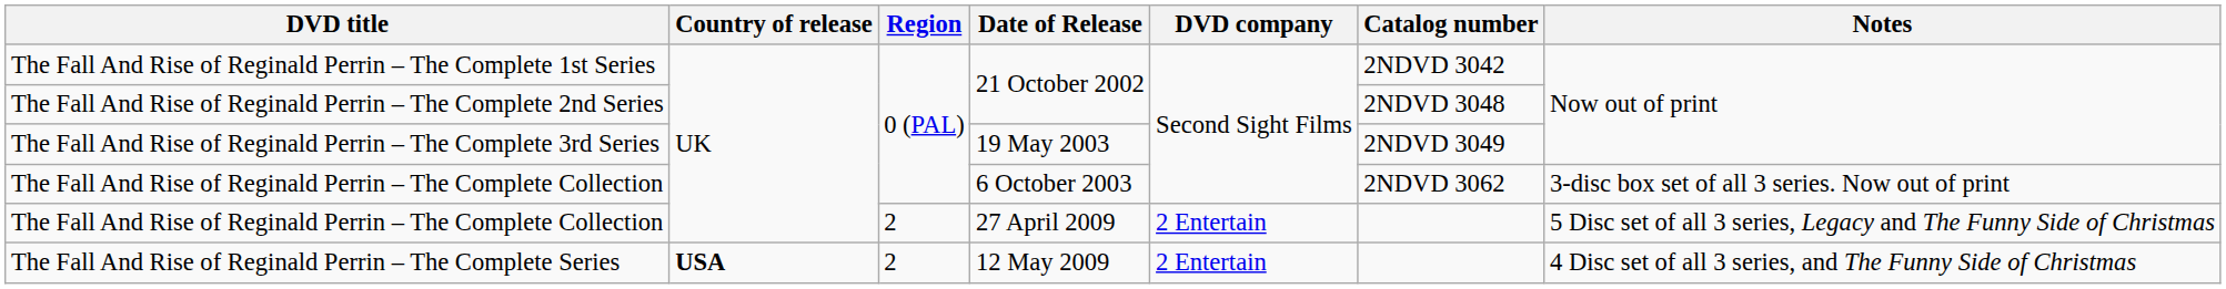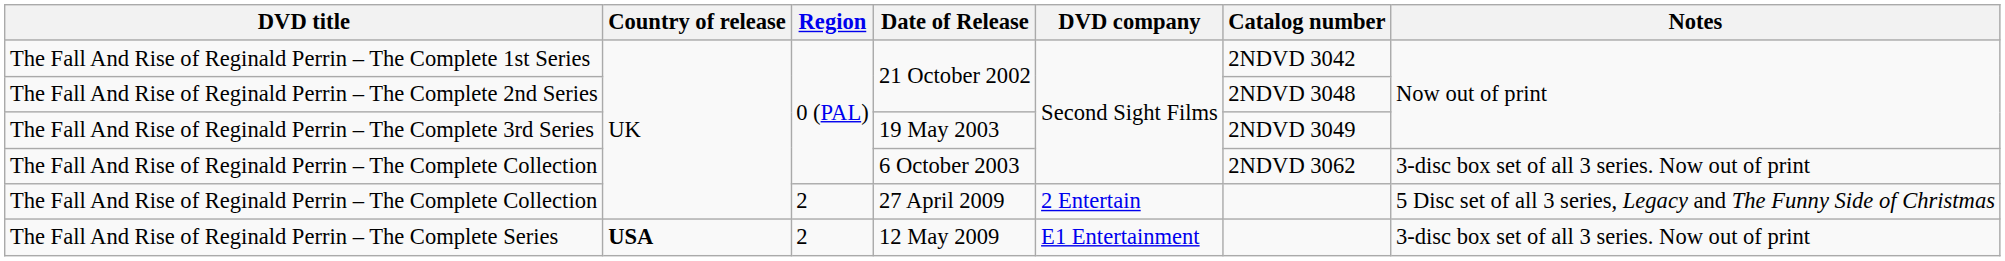The Fall And Rise of Reginald Perrin – The Complete Series | DVD company: 2 Entertain -> E1 Entertainment
The Fall And Rise of Reginald Perrin – The Complete Series | Notes: 4 Disc set of all 3 series, and The Funny Side of Christmas -> 3-disc box set of all 3 series. Now out of print
